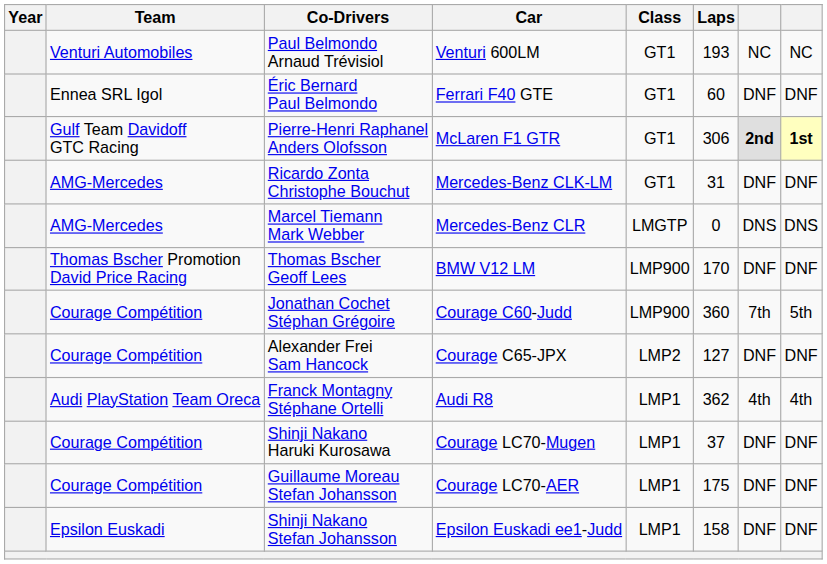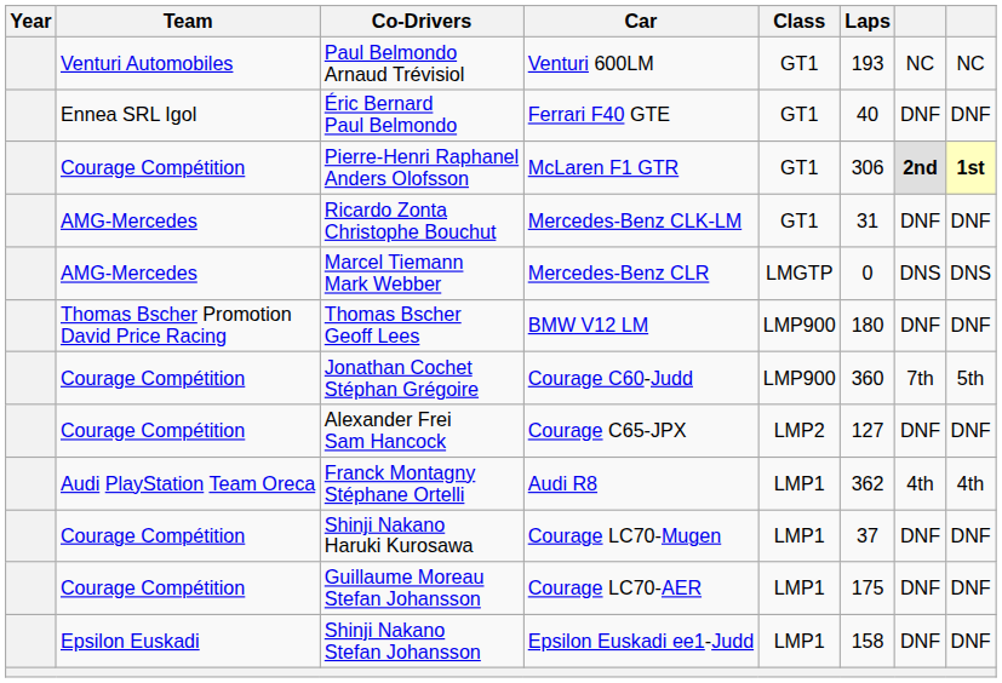Éric Bernard Paul Belmondo | Laps: 60 -> 40
Pierre-Henri Raphanel Anders Olofsson | Team: Gulf Team Davidoff GTC Racing -> Courage Compétition
Thomas Bscher Geoff Lees | Laps: 170 -> 180
